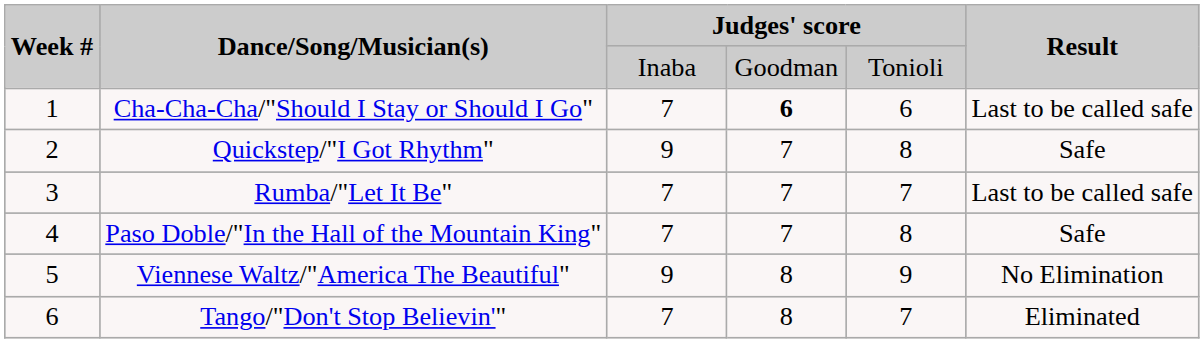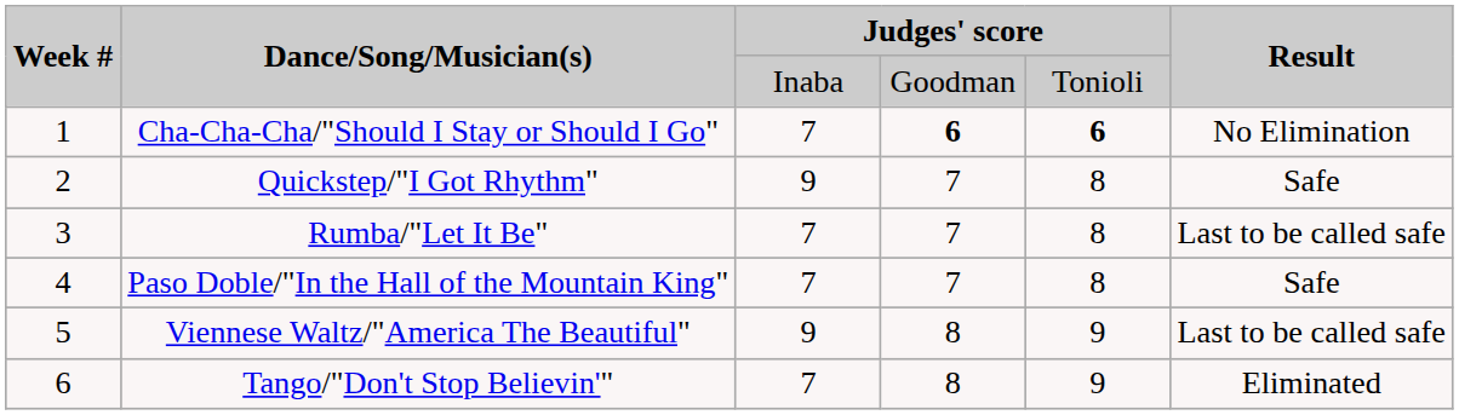Cha-Cha-Cha/"Should I Stay or Should I Go" | column 5: normal -> bold
Cha-Cha-Cha/"Should I Stay or Should I Go" | Result: Last to be called safe -> No Elimination
Rumba/"Let It Be" | column 5: 7 -> 8
Viennese Waltz/"America The Beautiful" | Result: No Elimination -> Last to be called safe
Tango/"Don't Stop Believin'" | column 5: 7 -> 9
